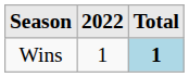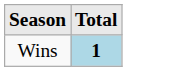- column: 2022 | 1
